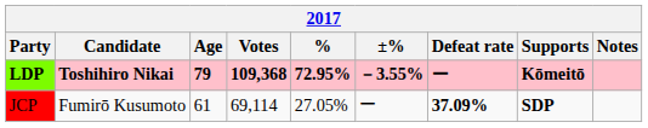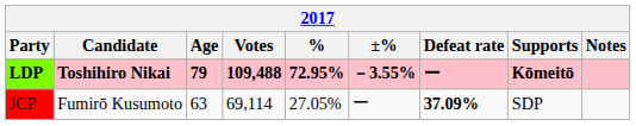LDP | Votes: 109,368 -> 109,488
JCP | Age: 61 -> 63
JCP | Supports: bold -> normal
